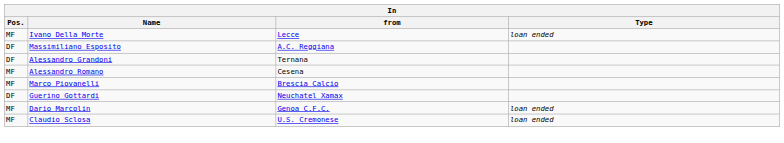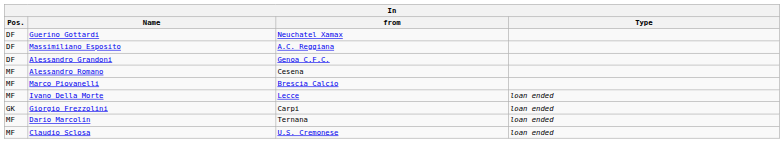rows swapped: Guerino Gottardi <-> Ivano Della Morte
Alessandro Grandoni | from: Ternana -> Genoa C.F.C.
+ row: GK | Giorgio Frezzolini | Carpi | loan ended
Dario Marcolin | from: Genoa C.F.C. -> Ternana
